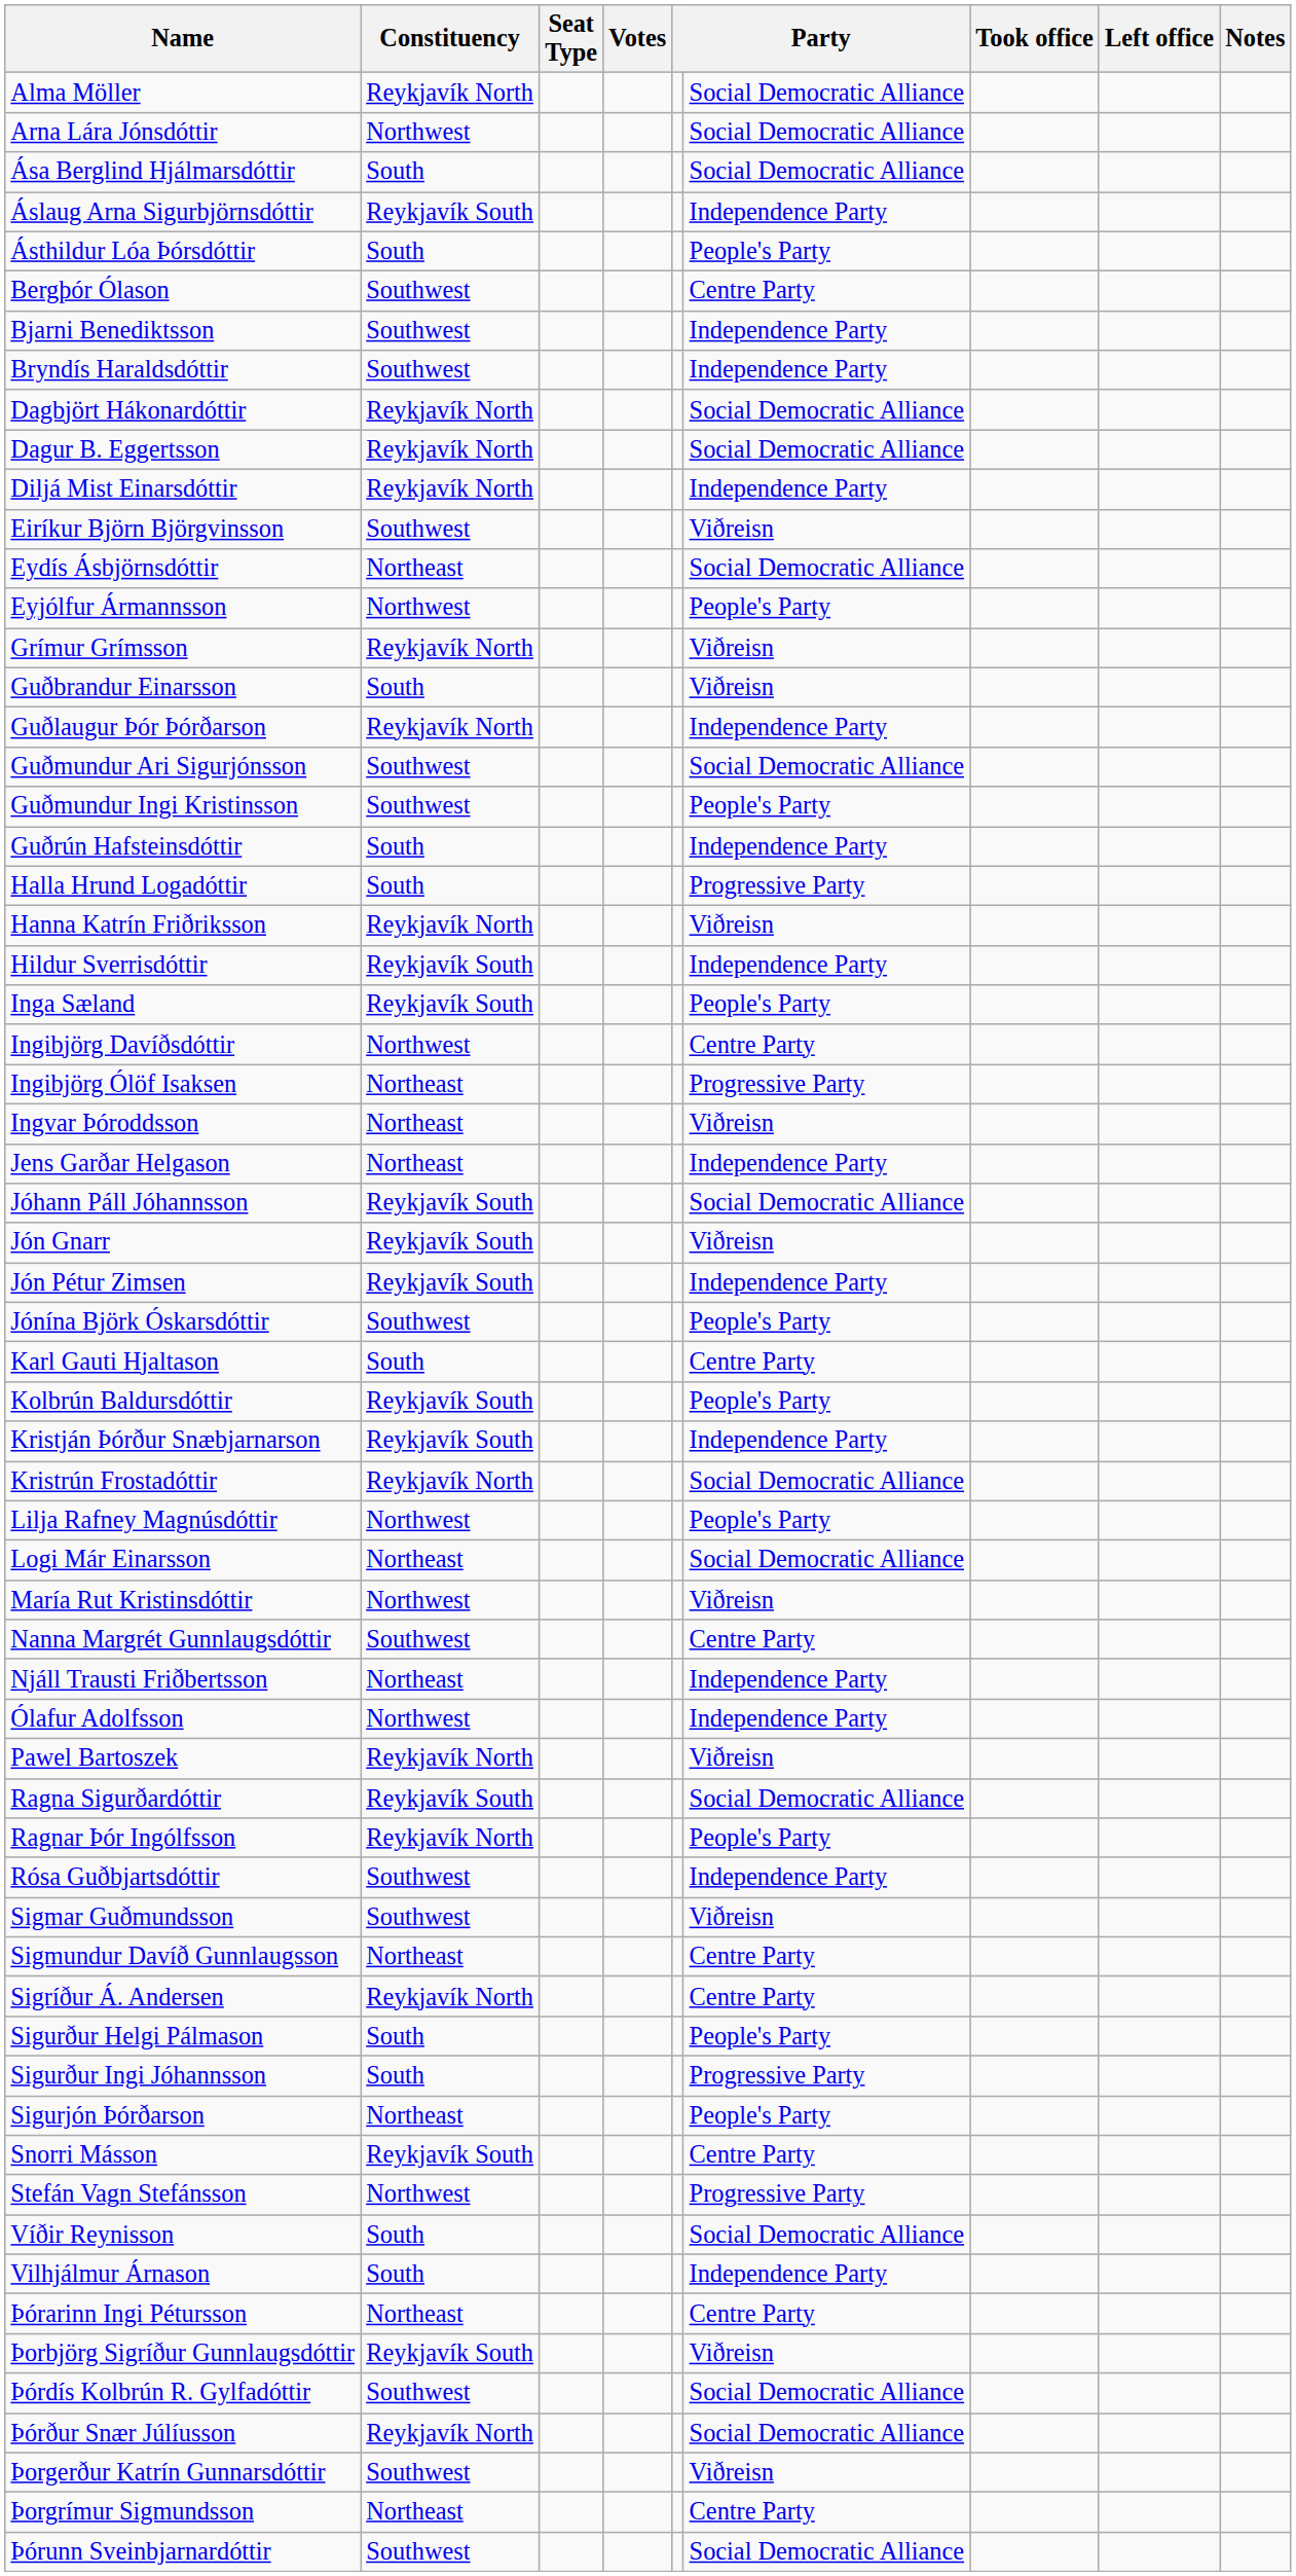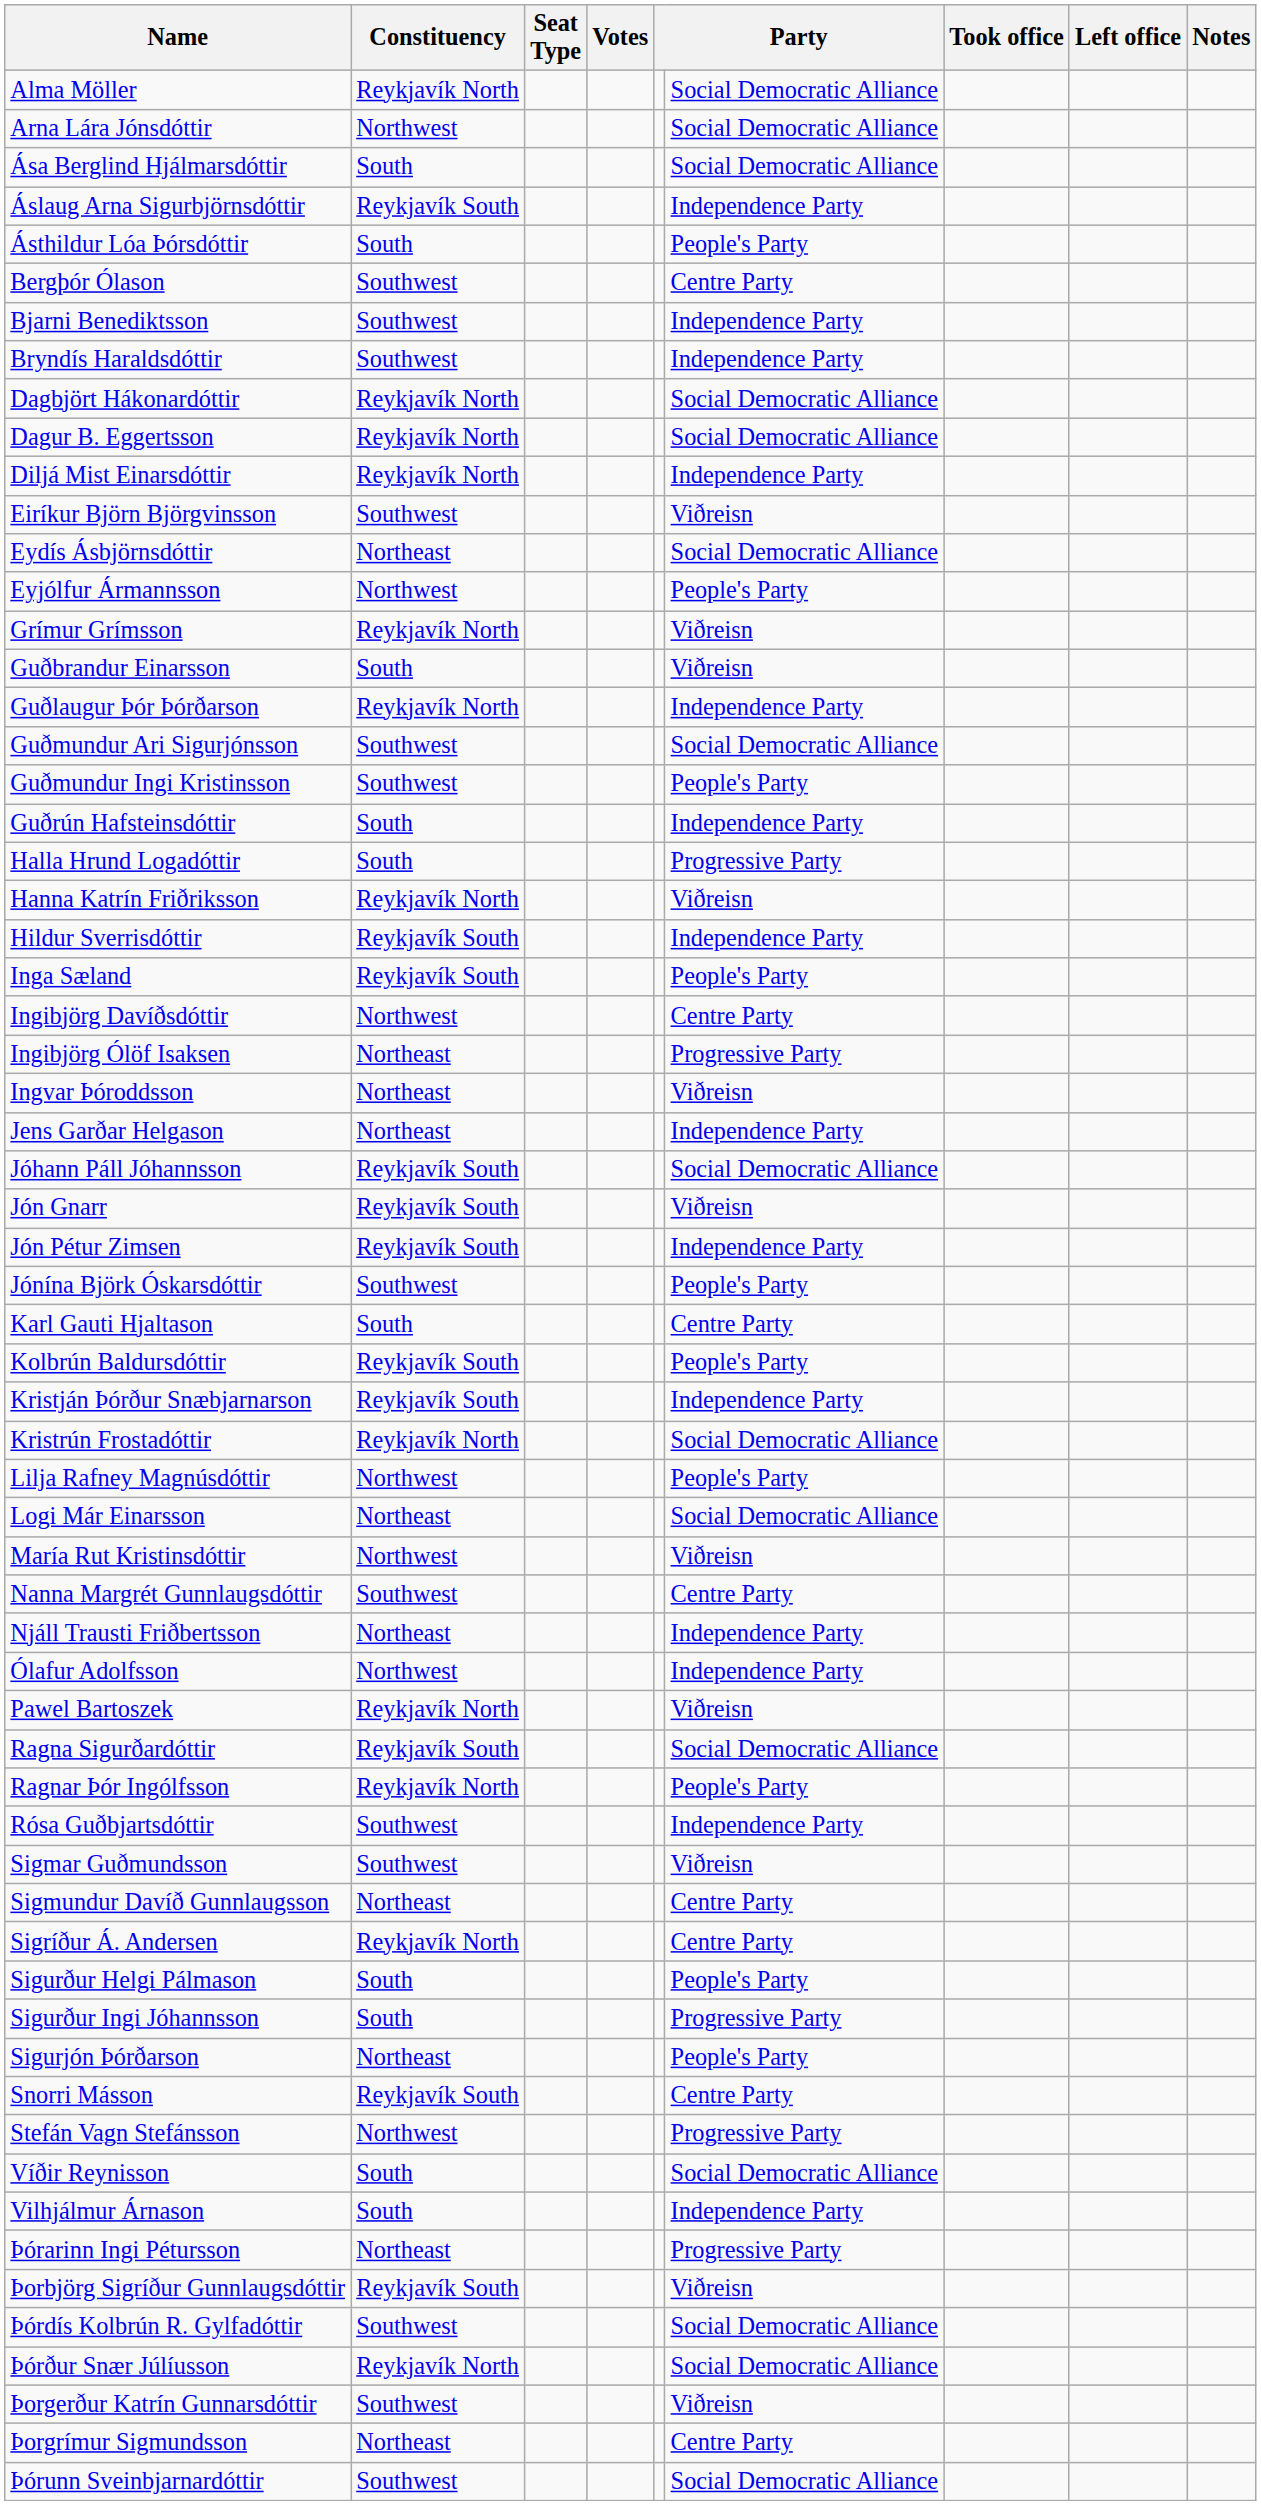Þórarinn Ingi Pétursson | column 6: Centre Party -> Progressive Party
